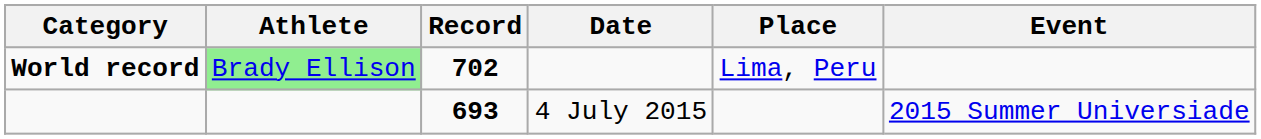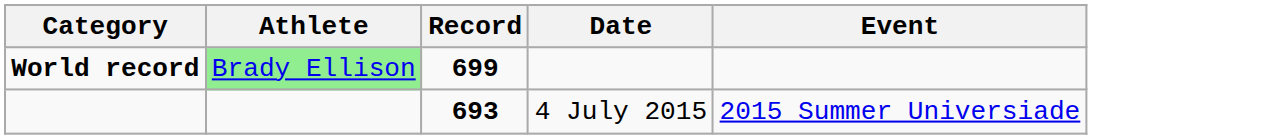- column: Place | Lima, Peru
World record | Record: 702 -> 699
